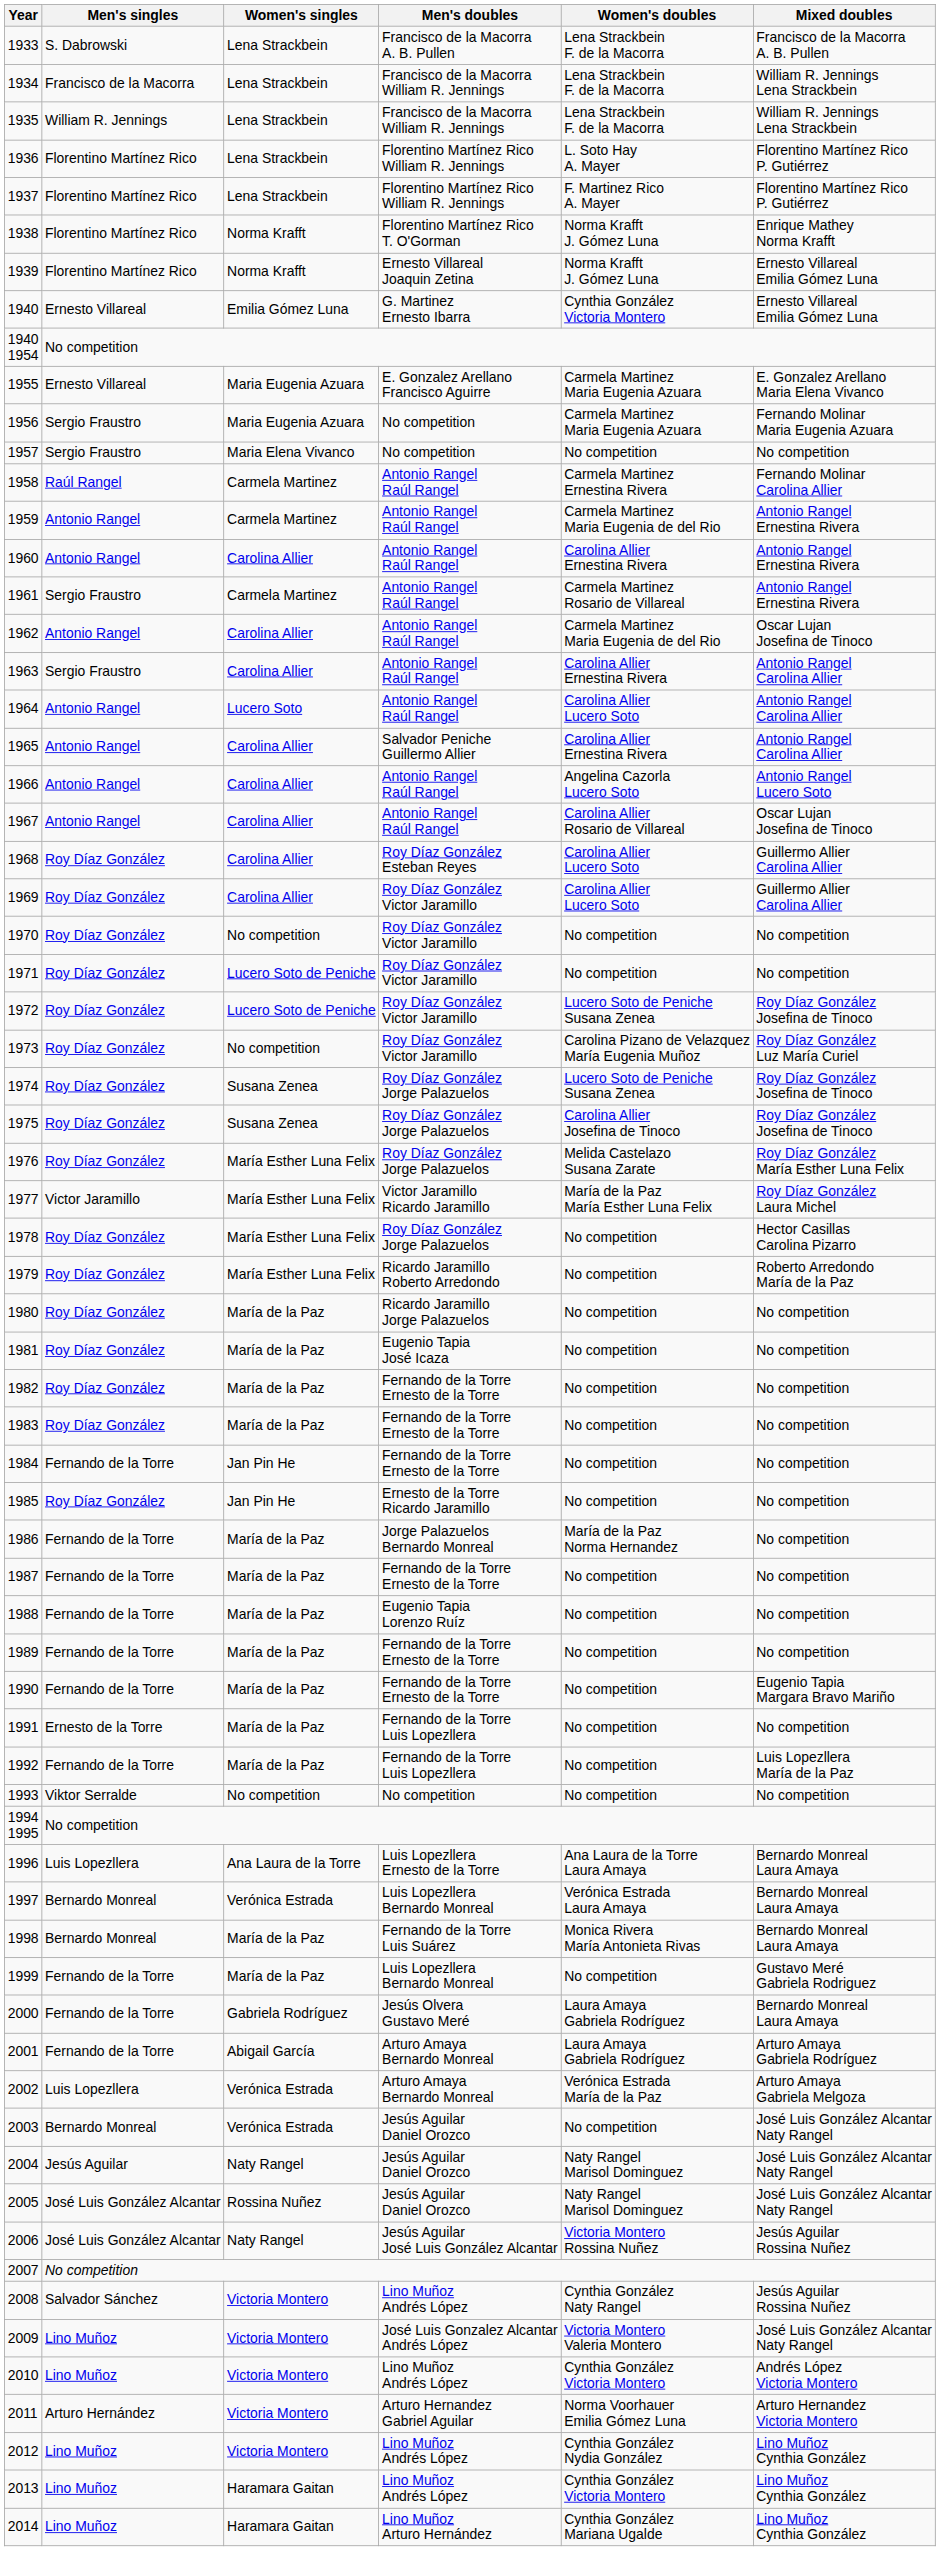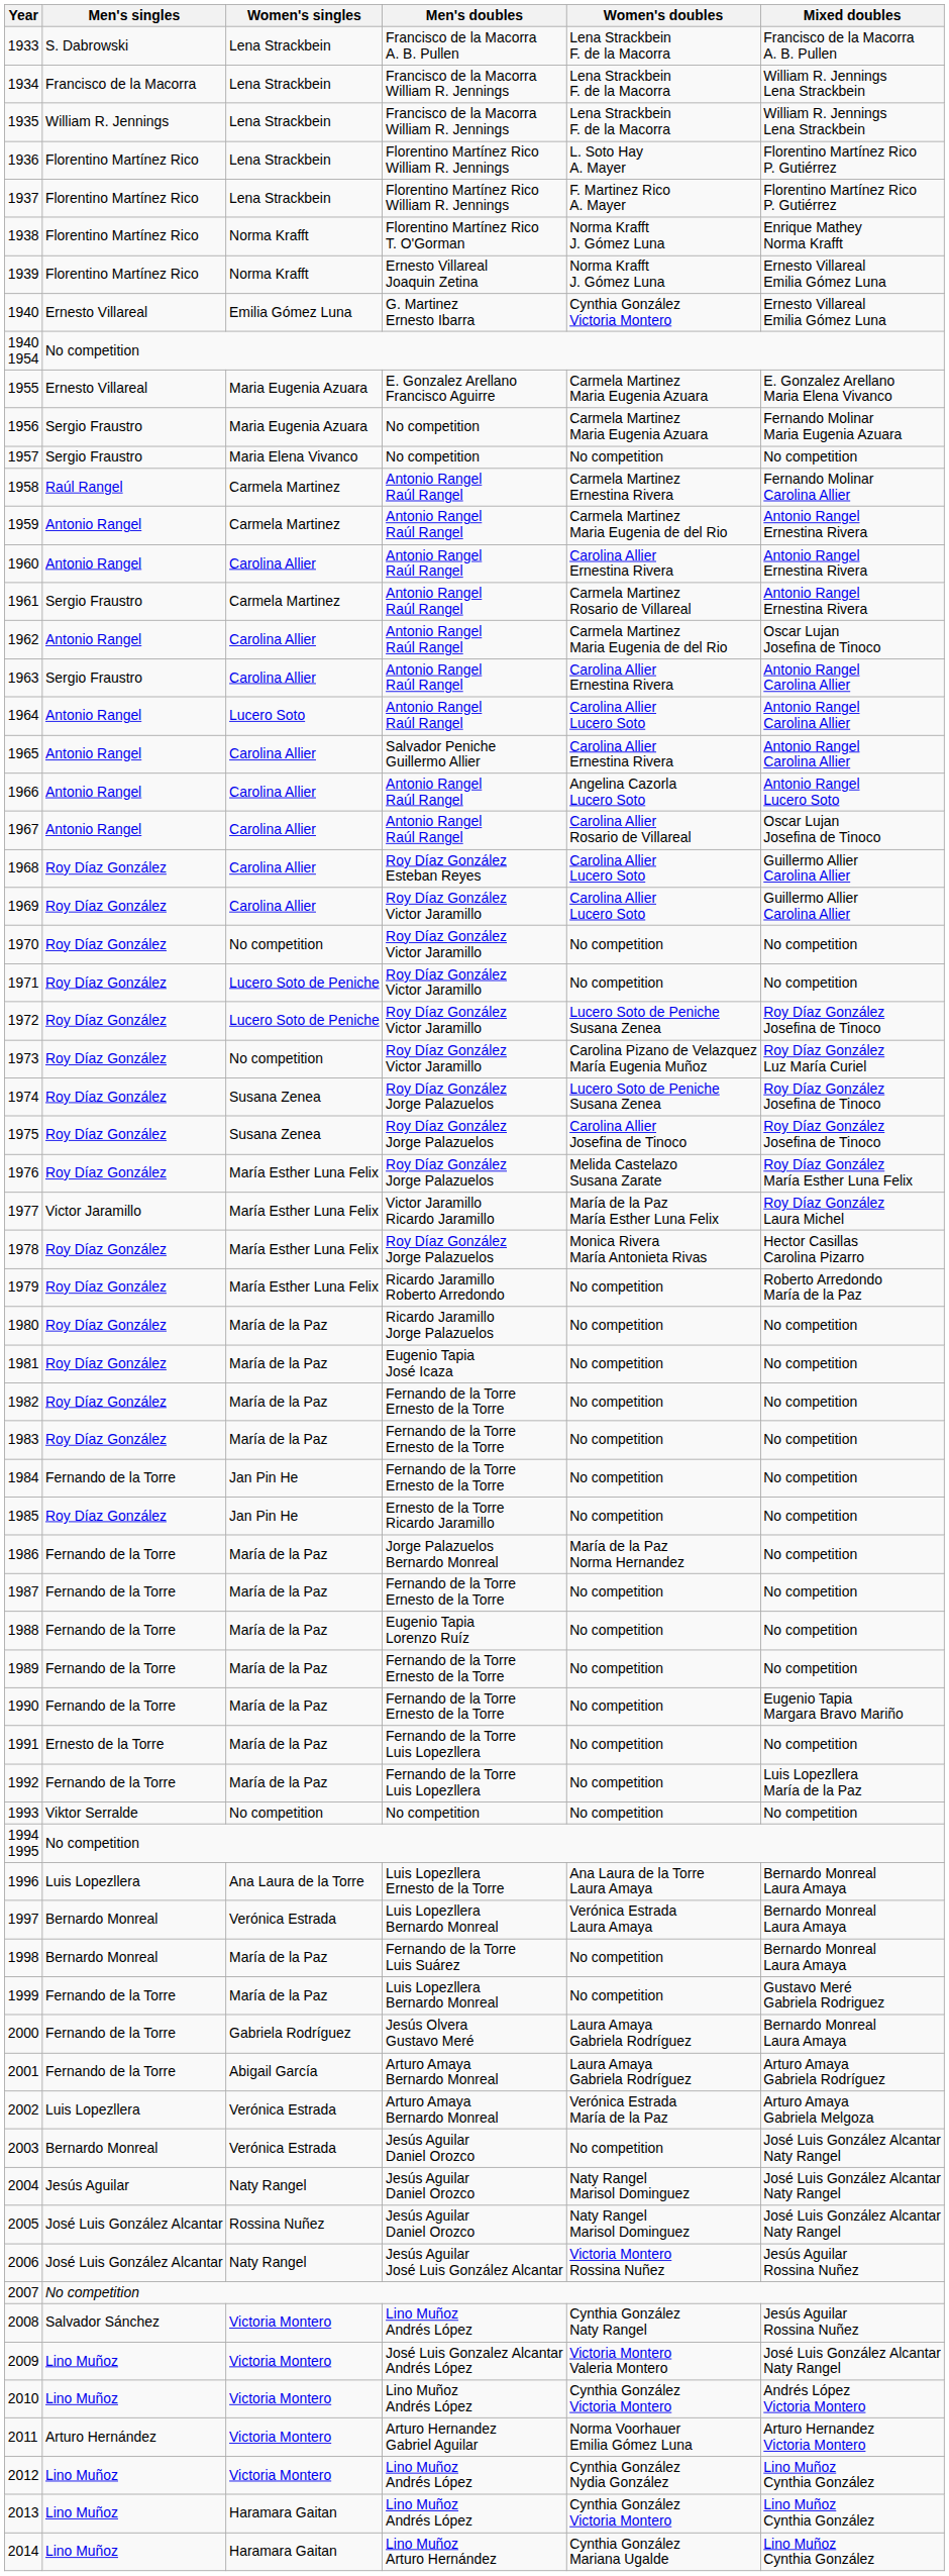1978 | Women's doubles: No competition -> Monica Rivera María Antonieta Rivas
1998 | Women's doubles: Monica Rivera María Antonieta Rivas -> No competition
